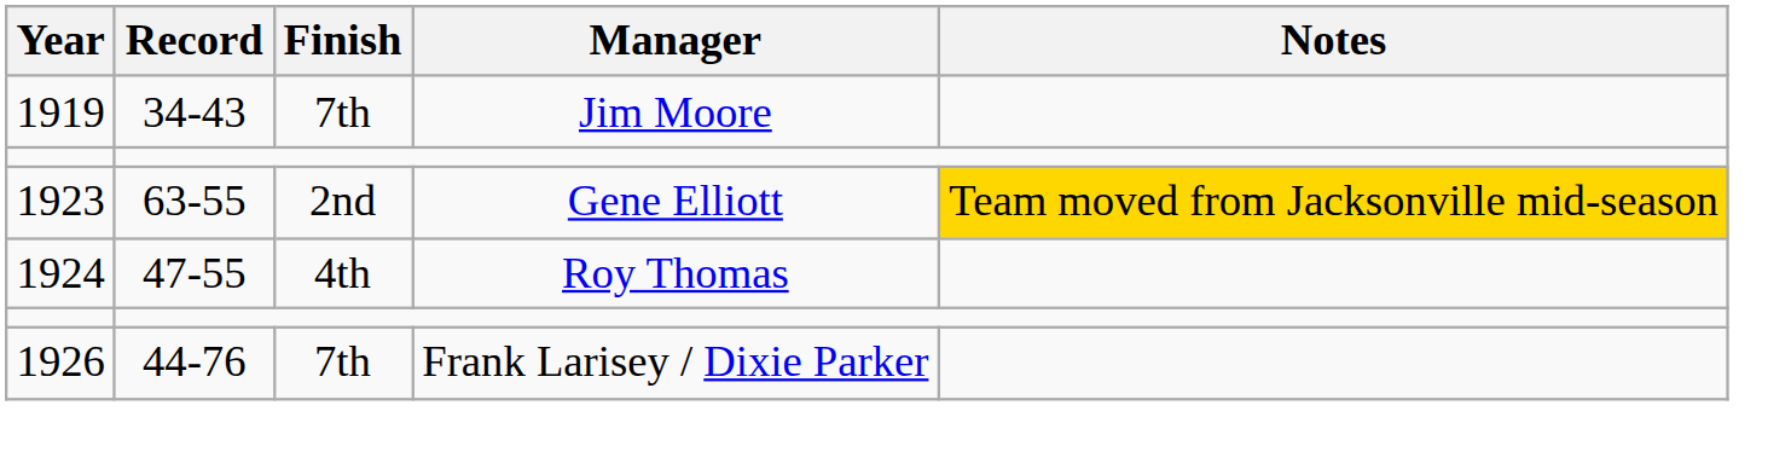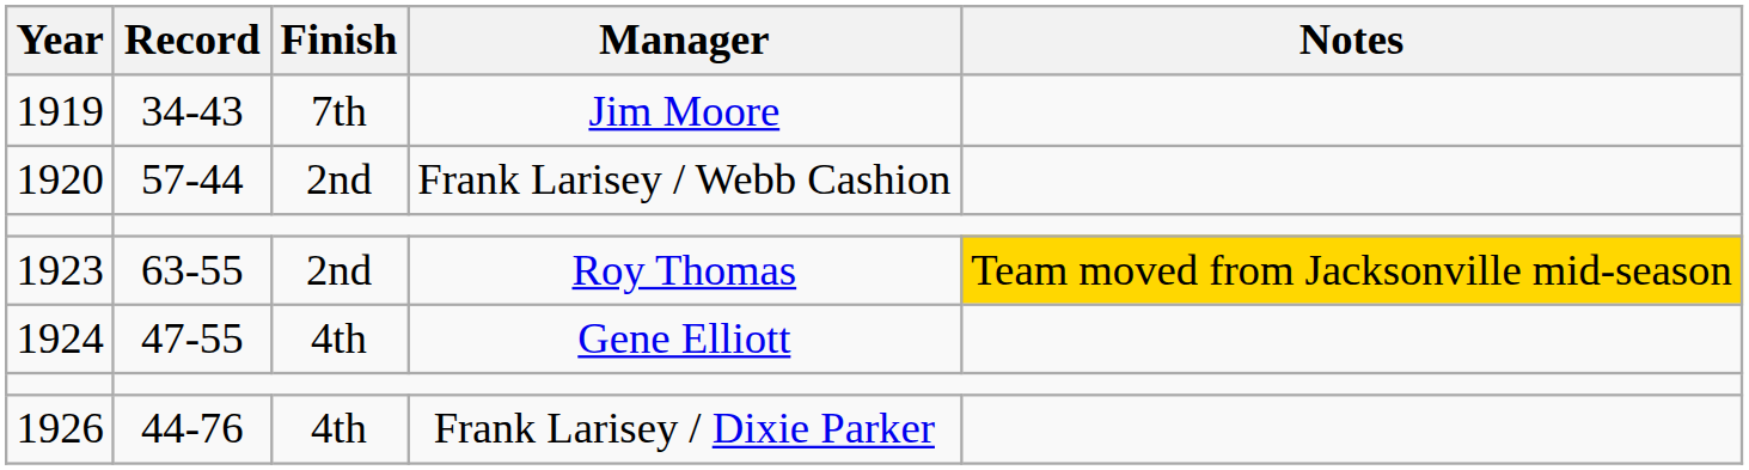+ row: 1920 | 57-44 | 2nd | Frank Larisey / Webb Cashion
1923 | Manager: Gene Elliott -> Roy Thomas
1924 | Manager: Roy Thomas -> Gene Elliott
1926 | Finish: 7th -> 4th
